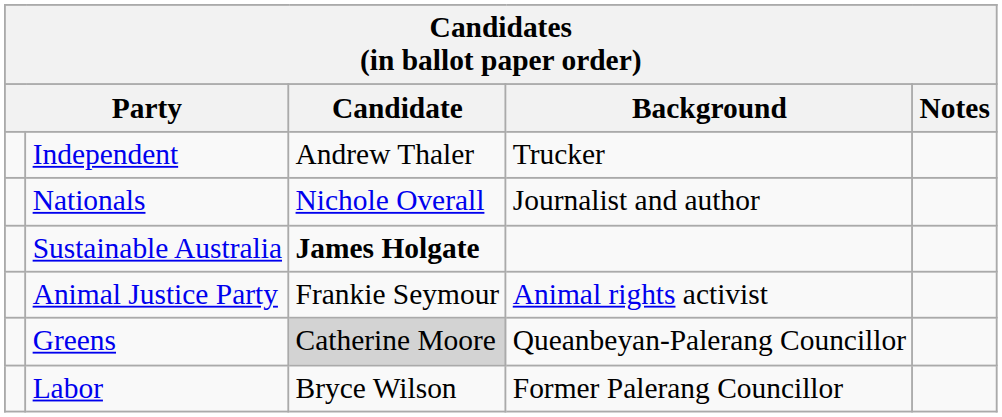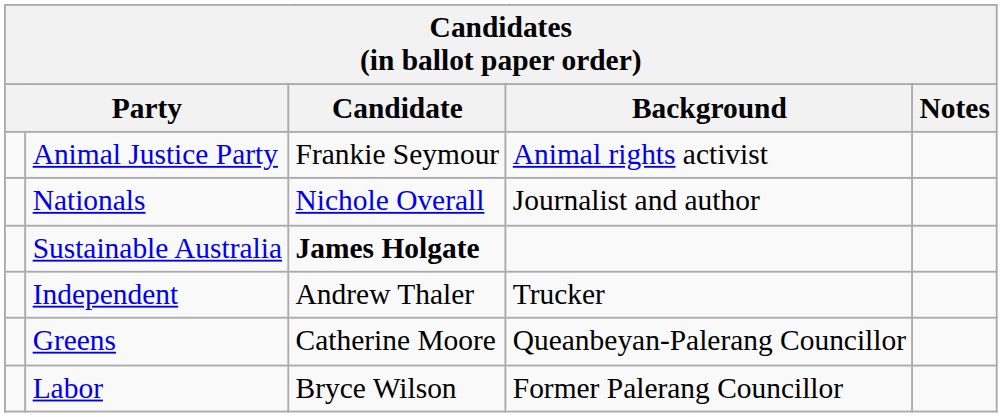rows swapped: Independent <-> Animal Justice Party
Greens | Candidate: lightgrey background -> no background
